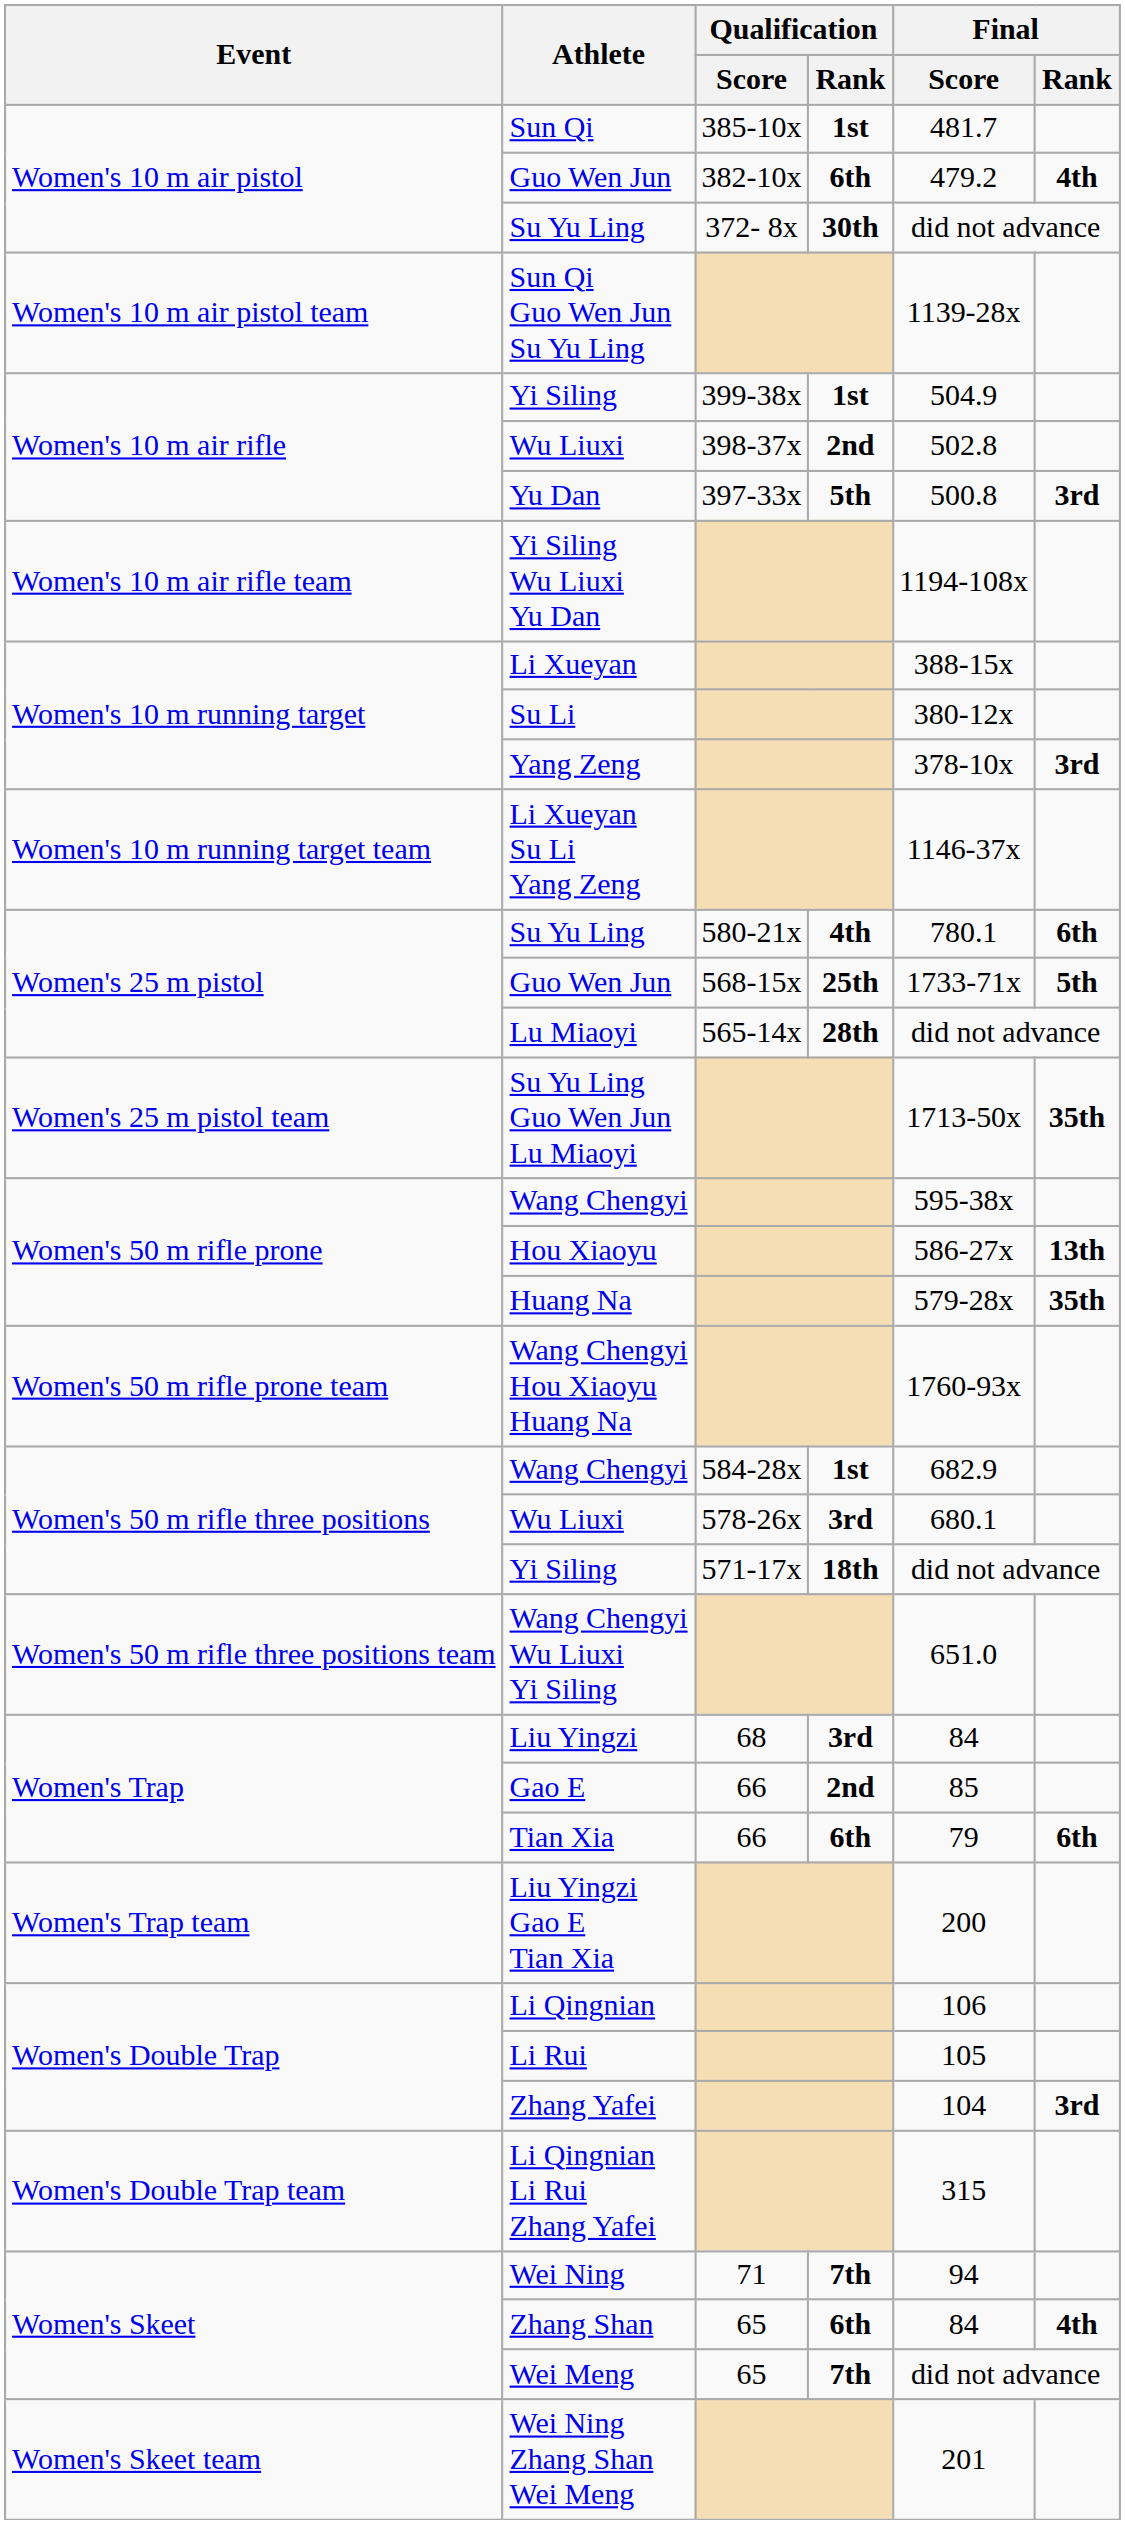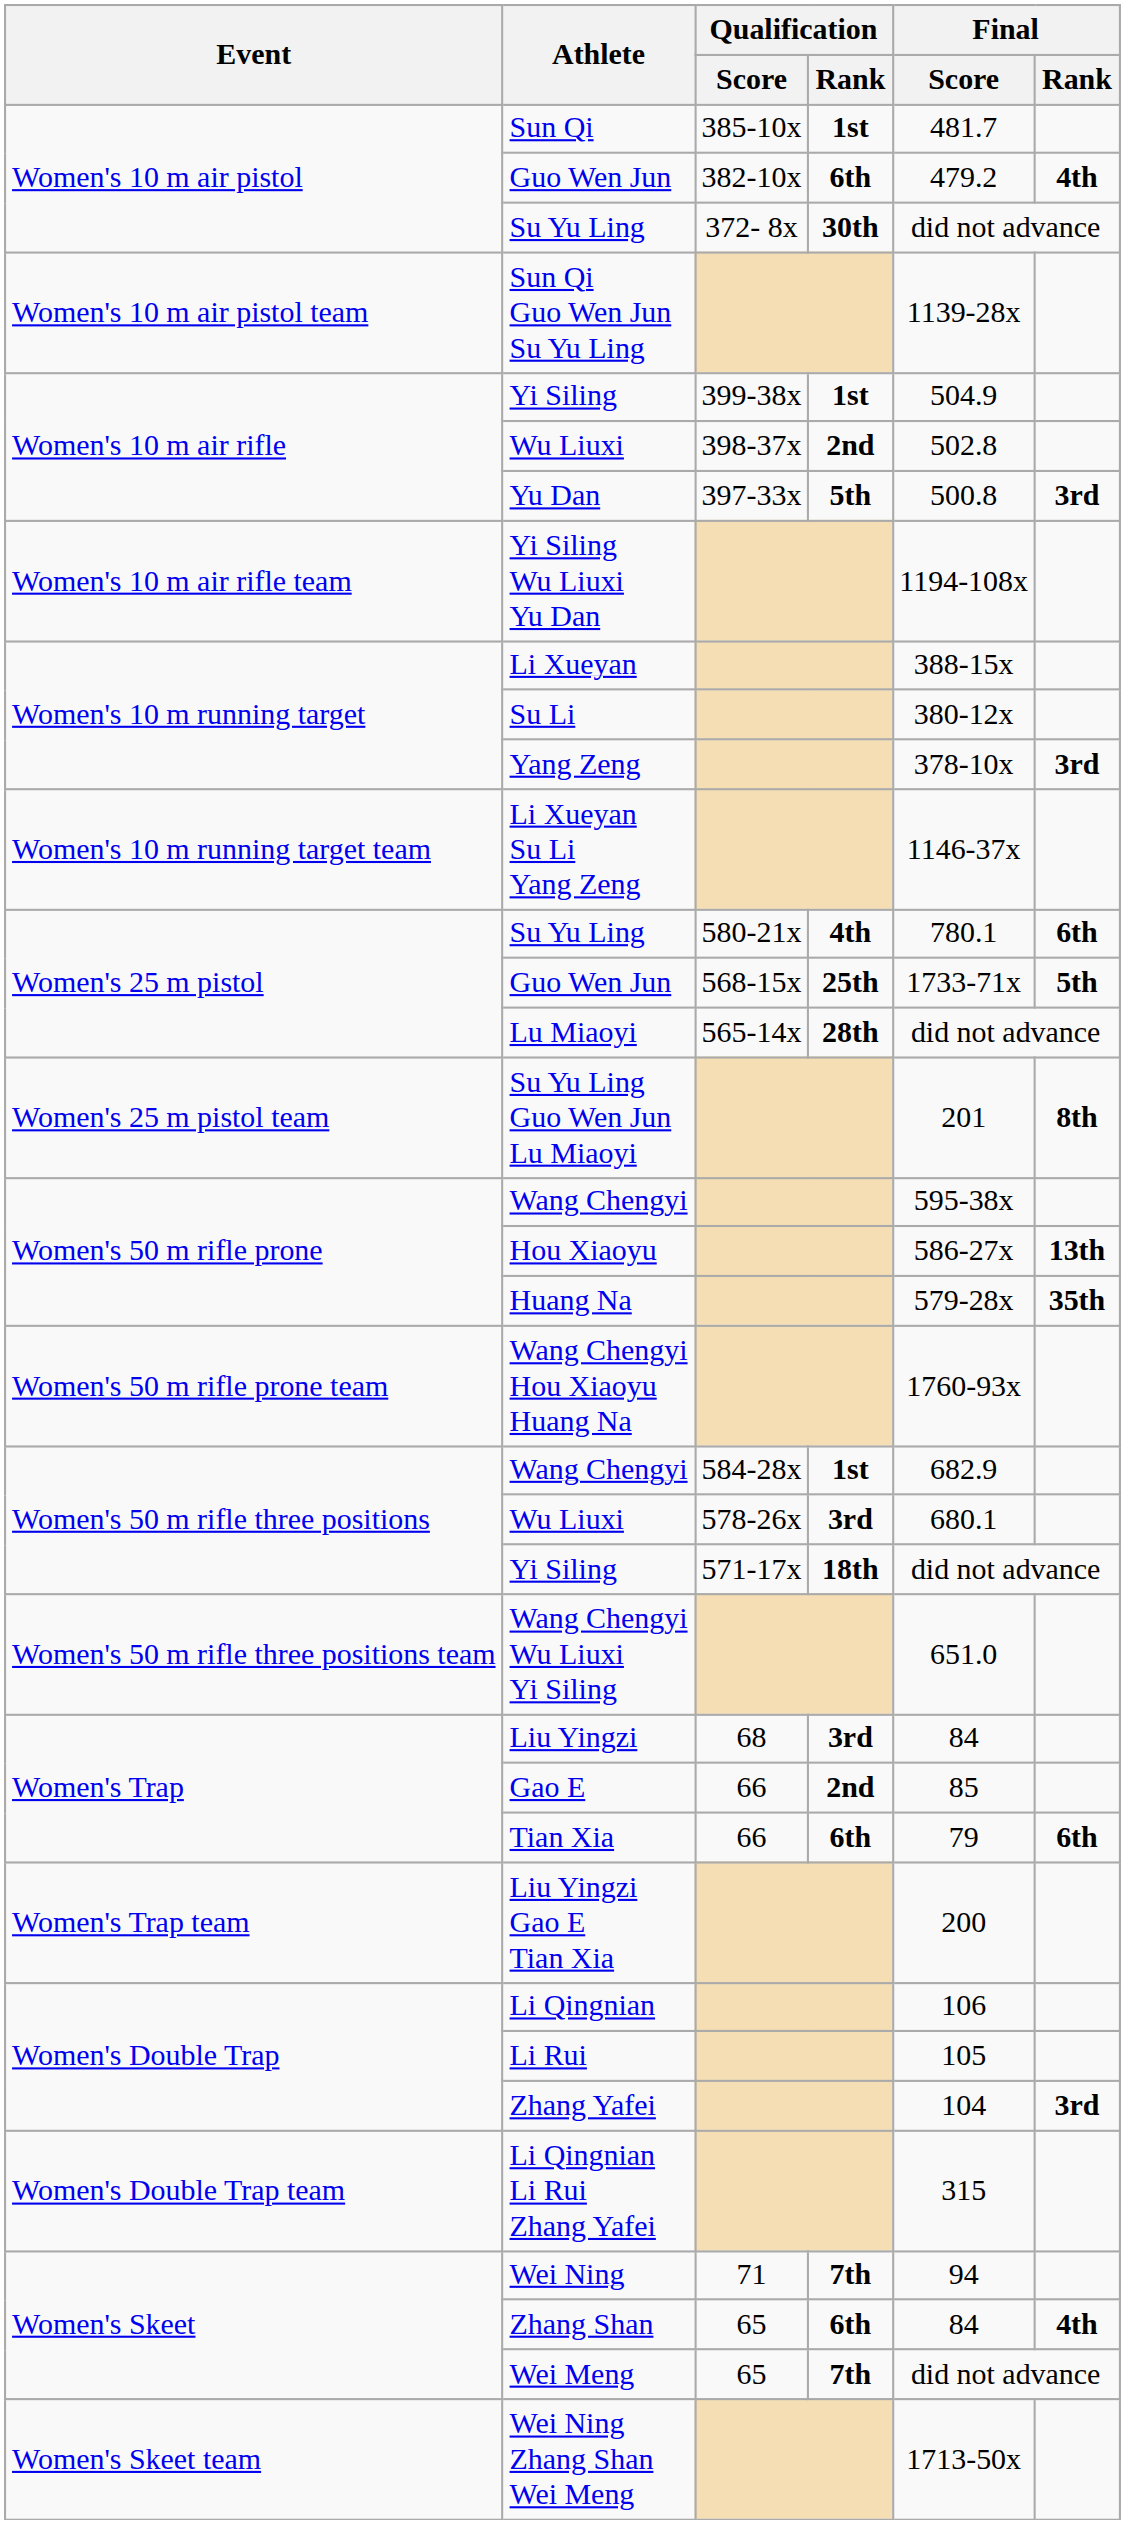Su Yu Ling Guo Wen Jun Lu Miaoyi | Final / Score: 1713-50x -> 201
Su Yu Ling Guo Wen Jun Lu Miaoyi | Final / Rank: 35th -> 8th
Wei Ning Zhang Shan Wei Meng | Final / Score: 201 -> 1713-50x
